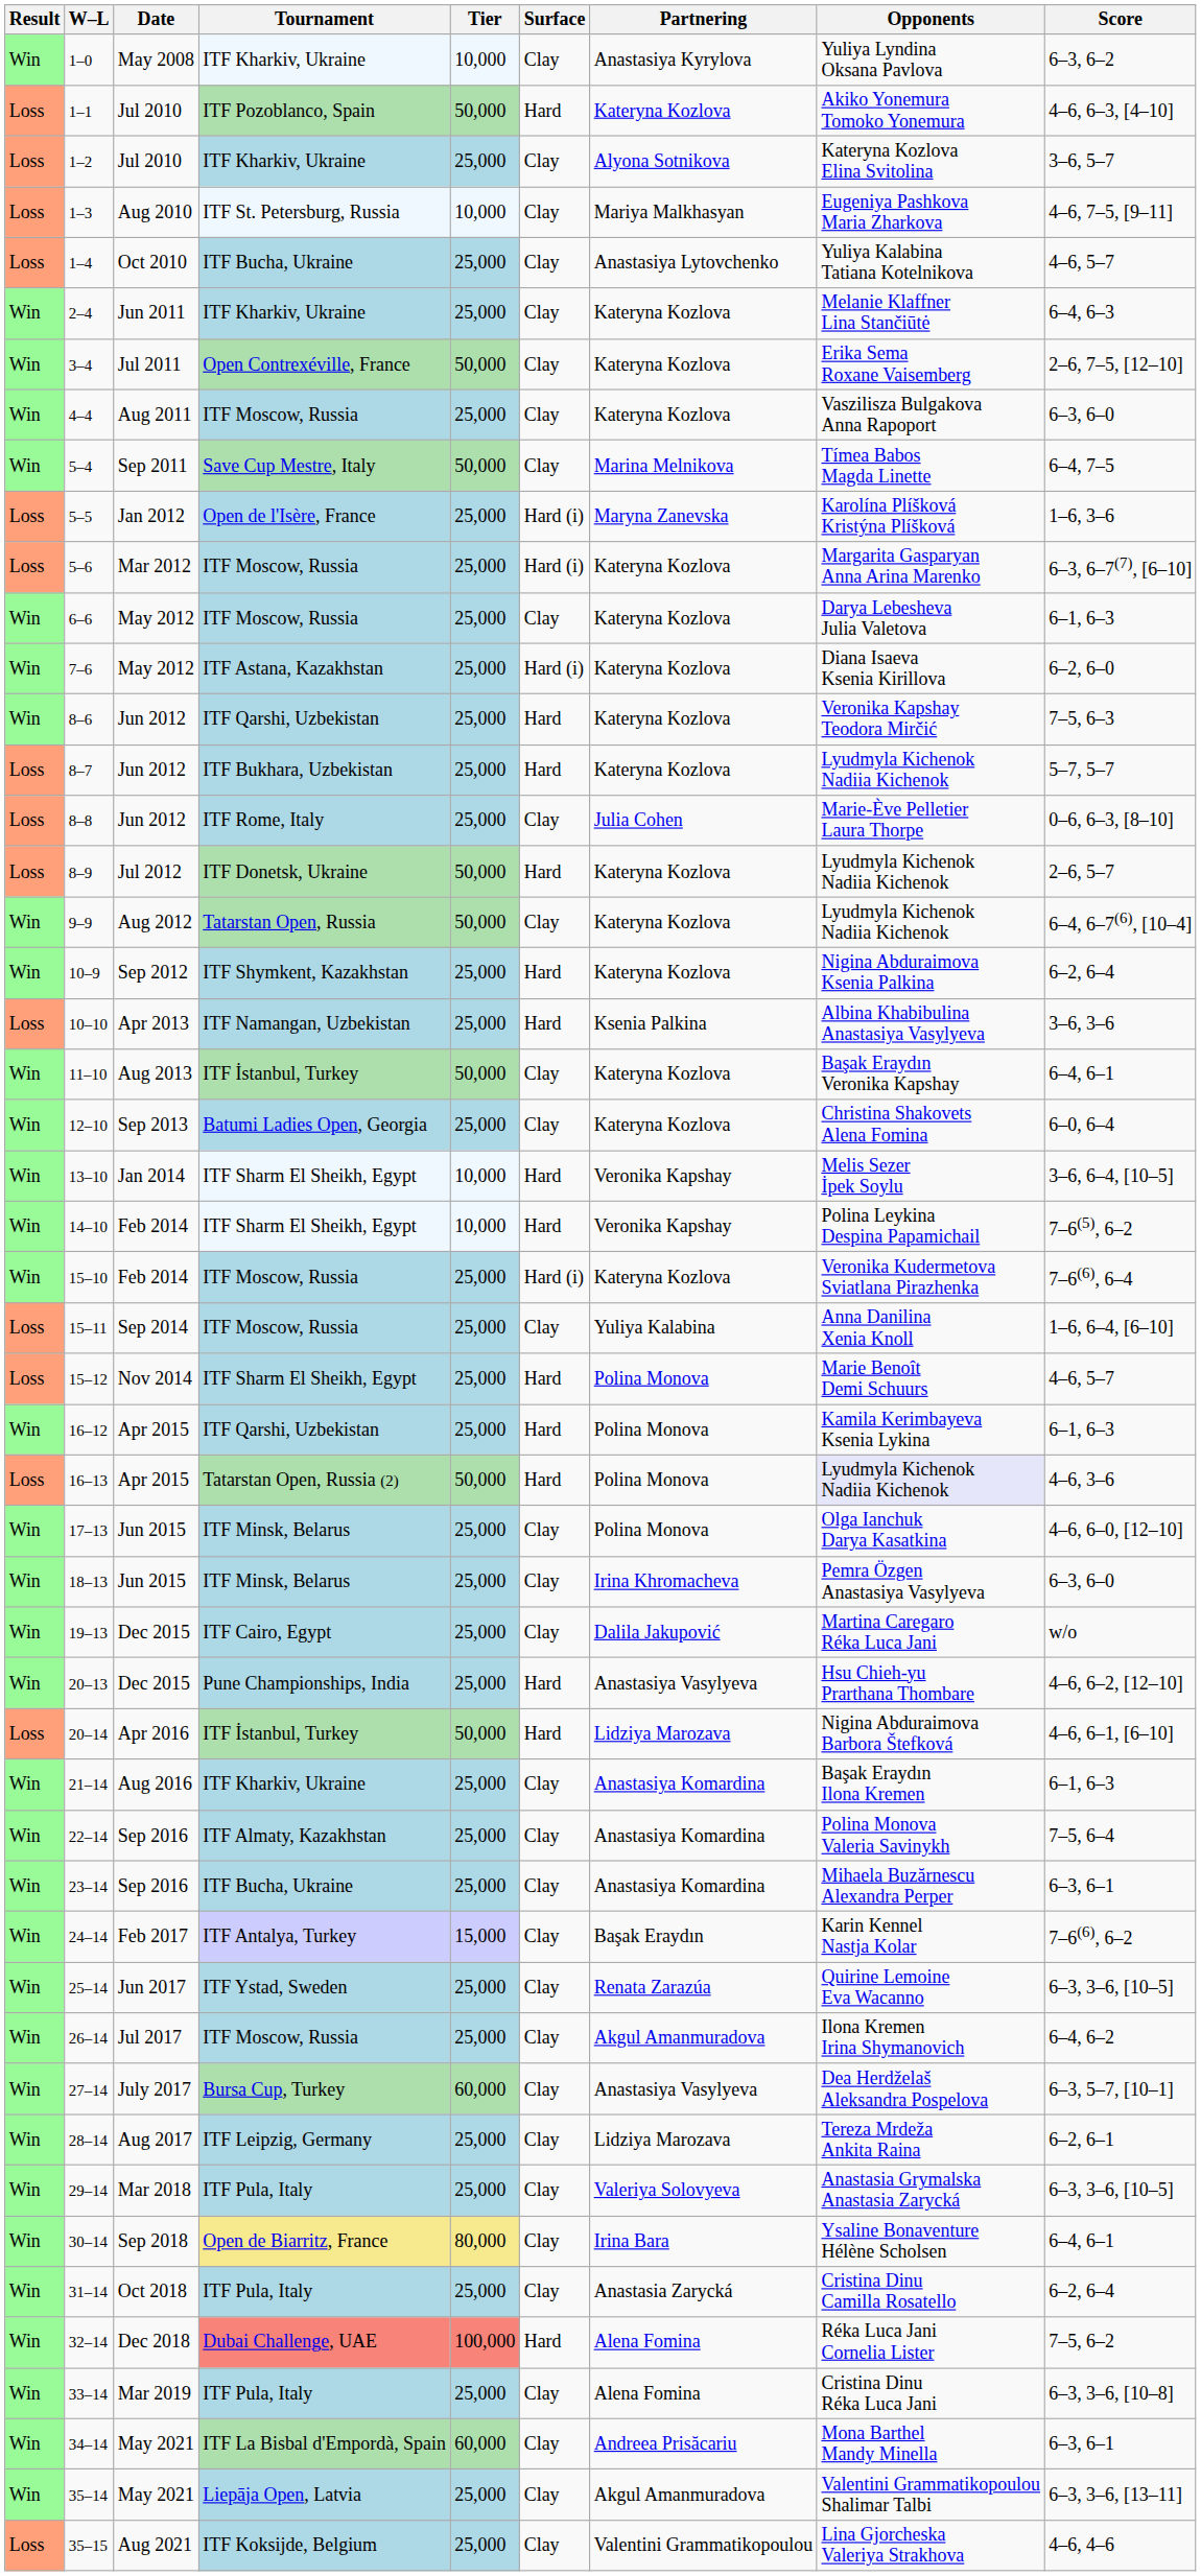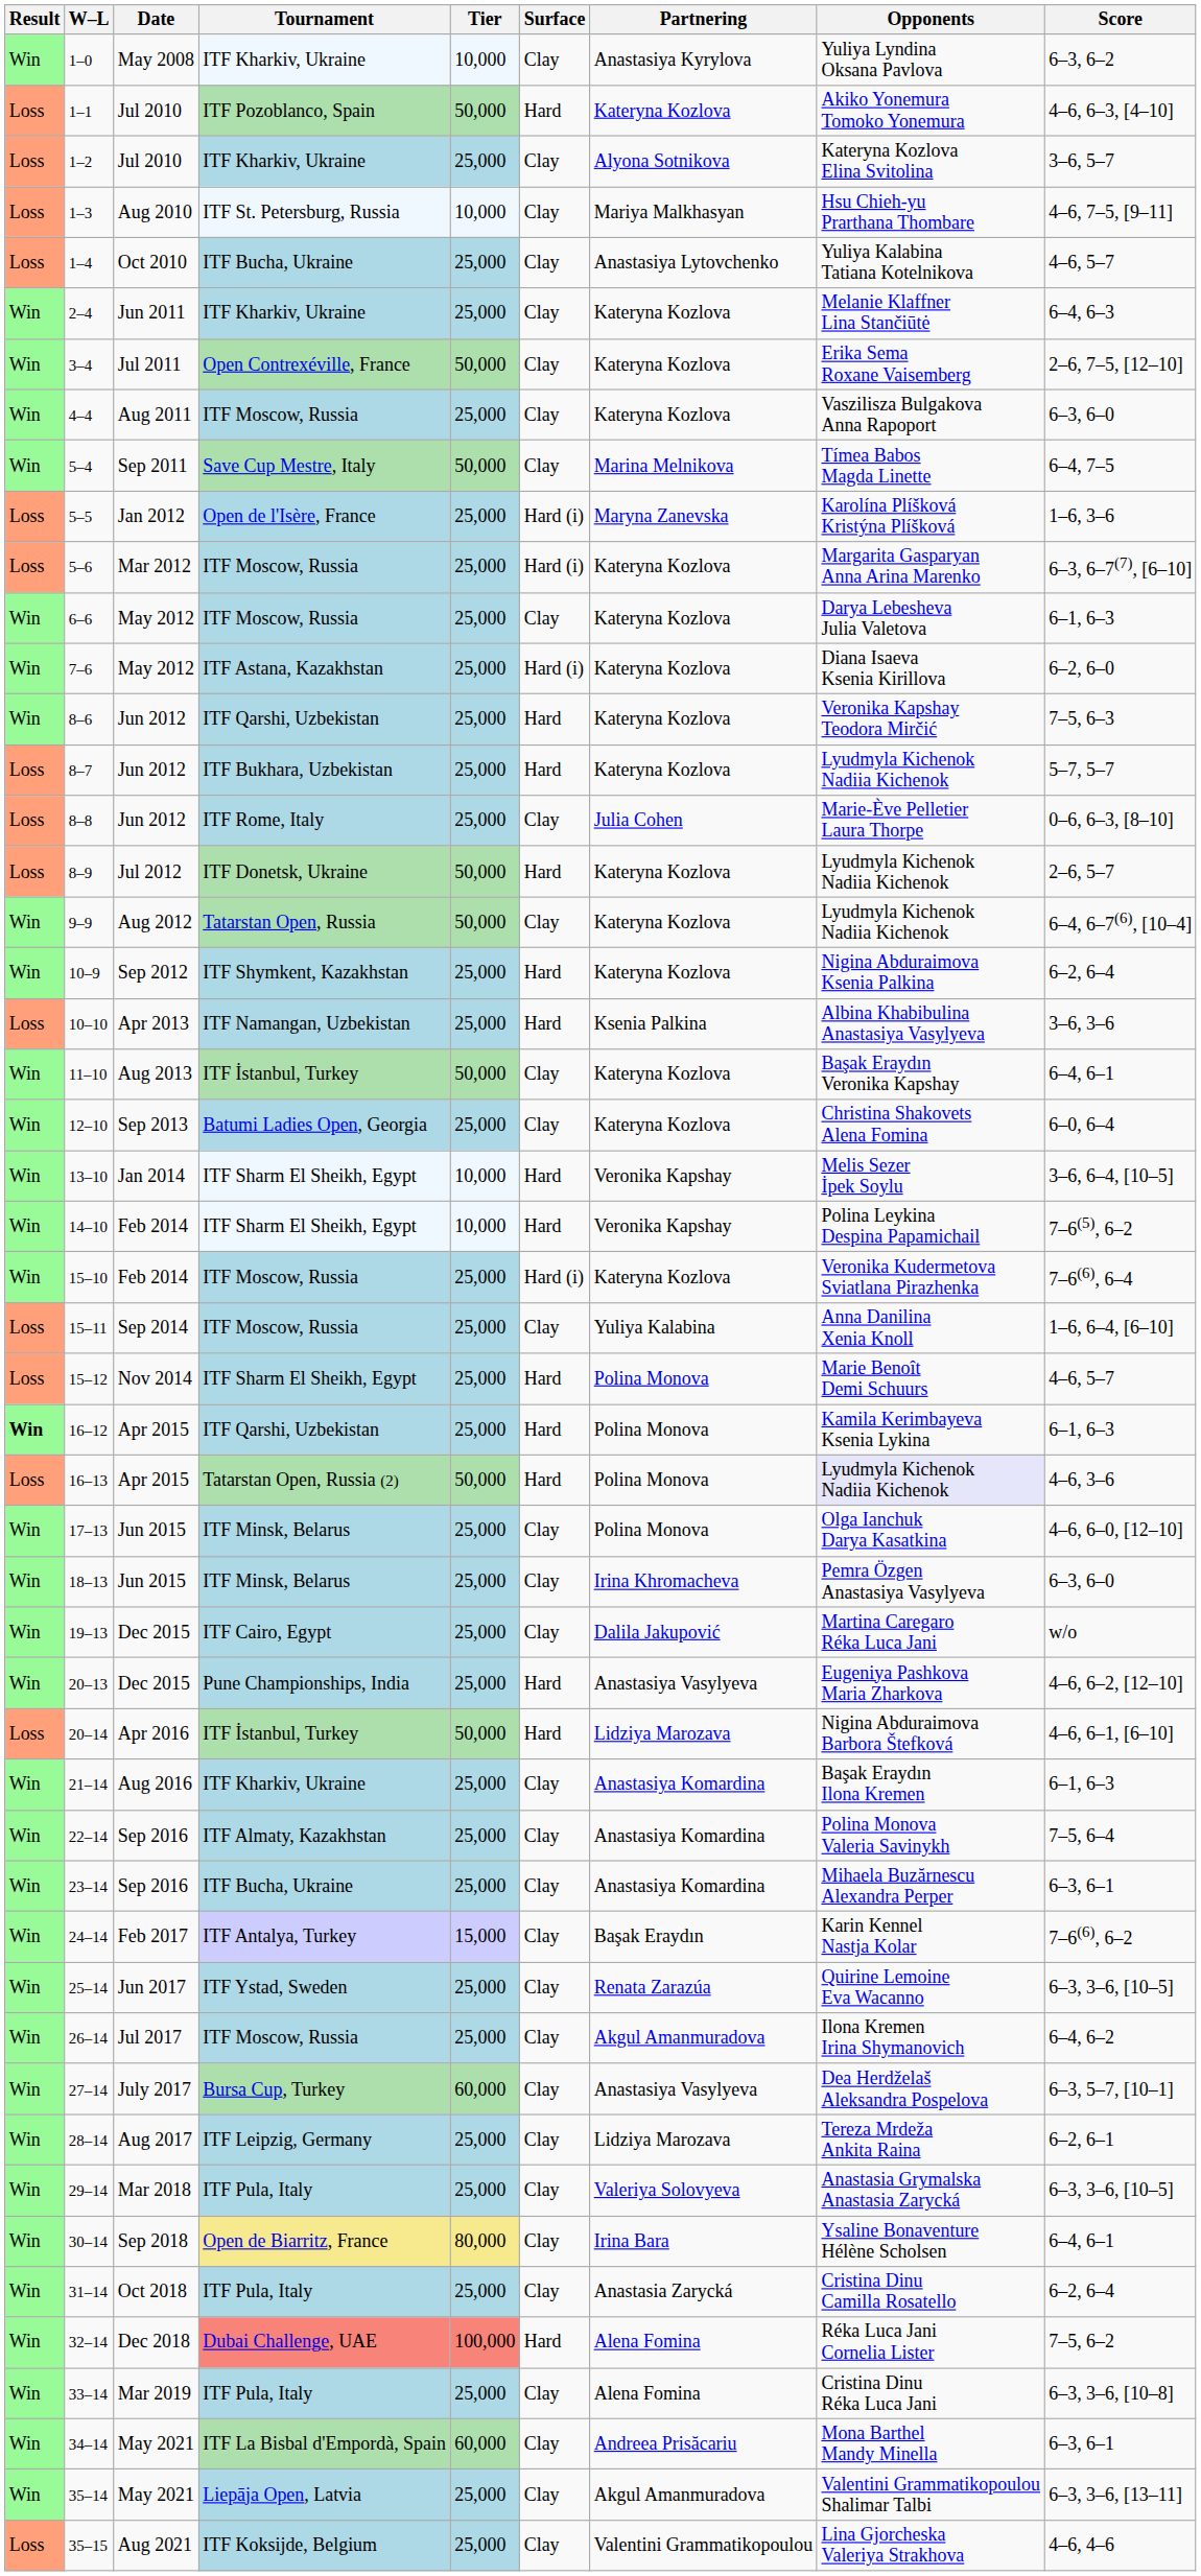1–3 | Opponents: Eugeniya Pashkova Maria Zharkova -> Hsu Chieh-yu Prarthana Thombare
16–12 | Result: normal -> bold
20–13 | Opponents: Hsu Chieh-yu Prarthana Thombare -> Eugeniya Pashkova Maria Zharkova
